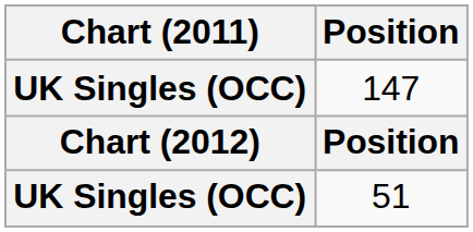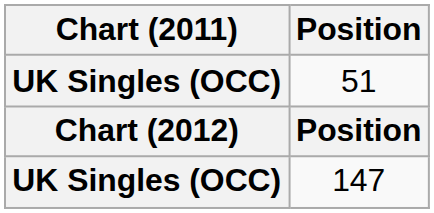rows swapped: 51 <-> 147
